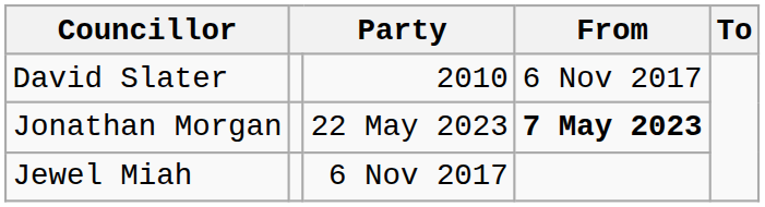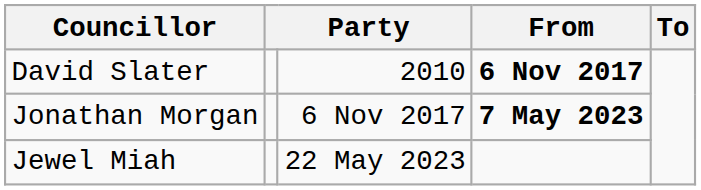David Slater | From: normal -> bold
Jonathan Morgan | column 3: 22 May 2023 -> 6 Nov 2017
Jewel Miah | column 3: 6 Nov 2017 -> 22 May 2023
